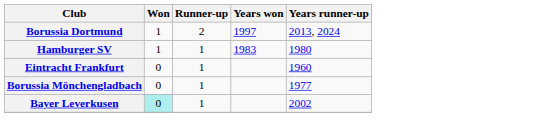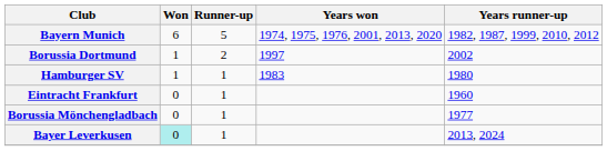+ row: Bayern Munich | 6 | 5 | 1974, 1975, 1976, 2001, 2013, 2020 | 1982, 1987, 1999, 2010, 2012
Borussia Dortmund | Years runner-up: 2013, 2024 -> 2002
Bayer Leverkusen | Years runner-up: 2002 -> 2013, 2024
